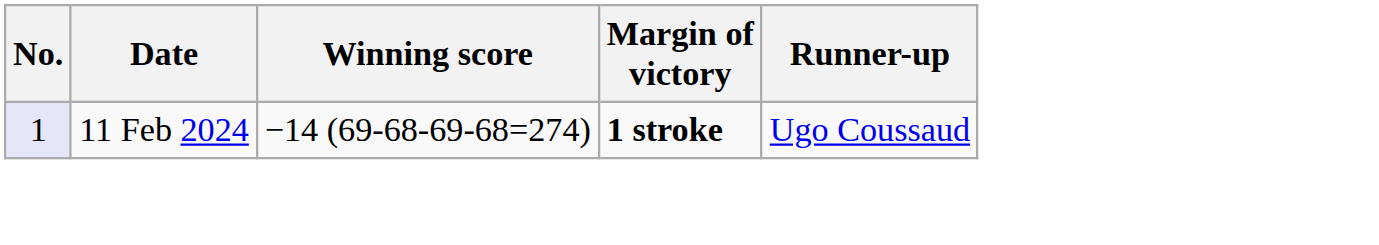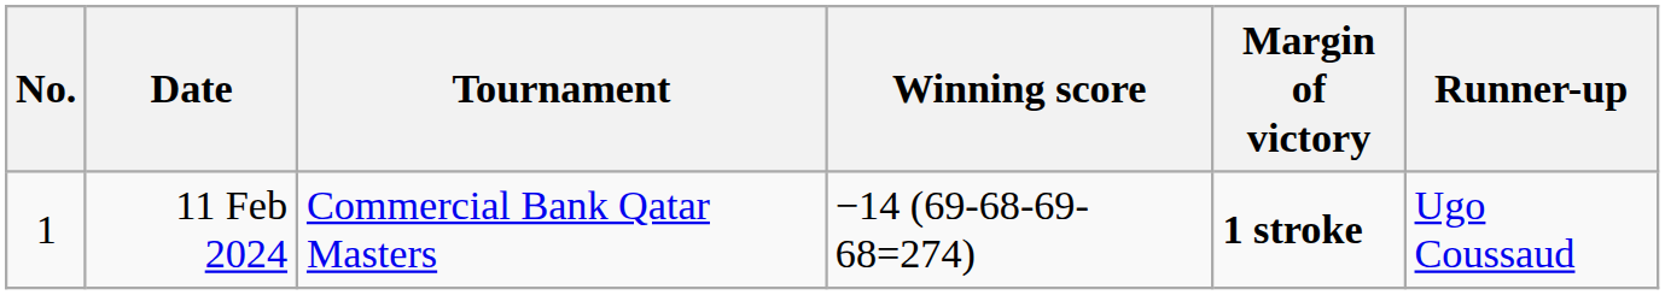+ column: Tournament | Commercial Bank Qatar Masters
11 Feb 2024 | No.: lavender background -> no background
